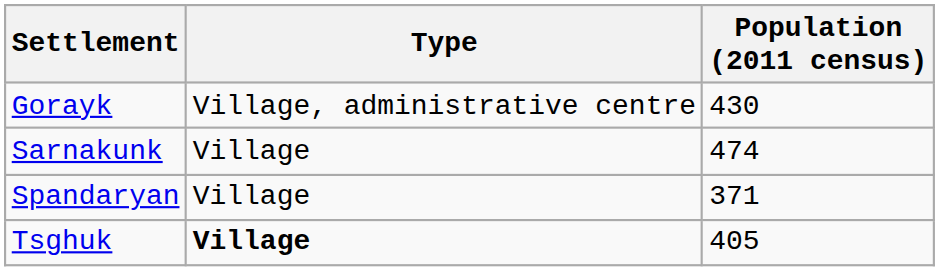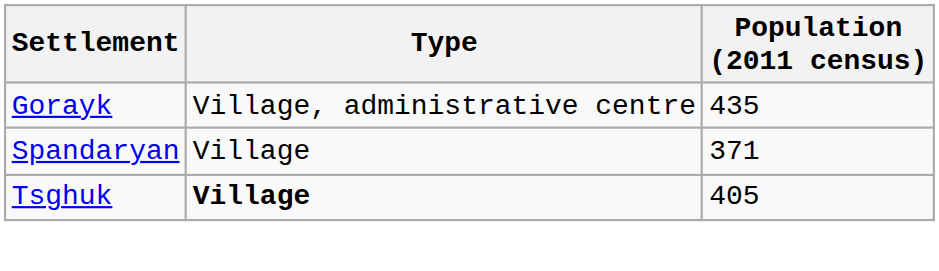Gorayk | Population (2011 census): 430 -> 435
- row: Sarnakunk | Village | 474
